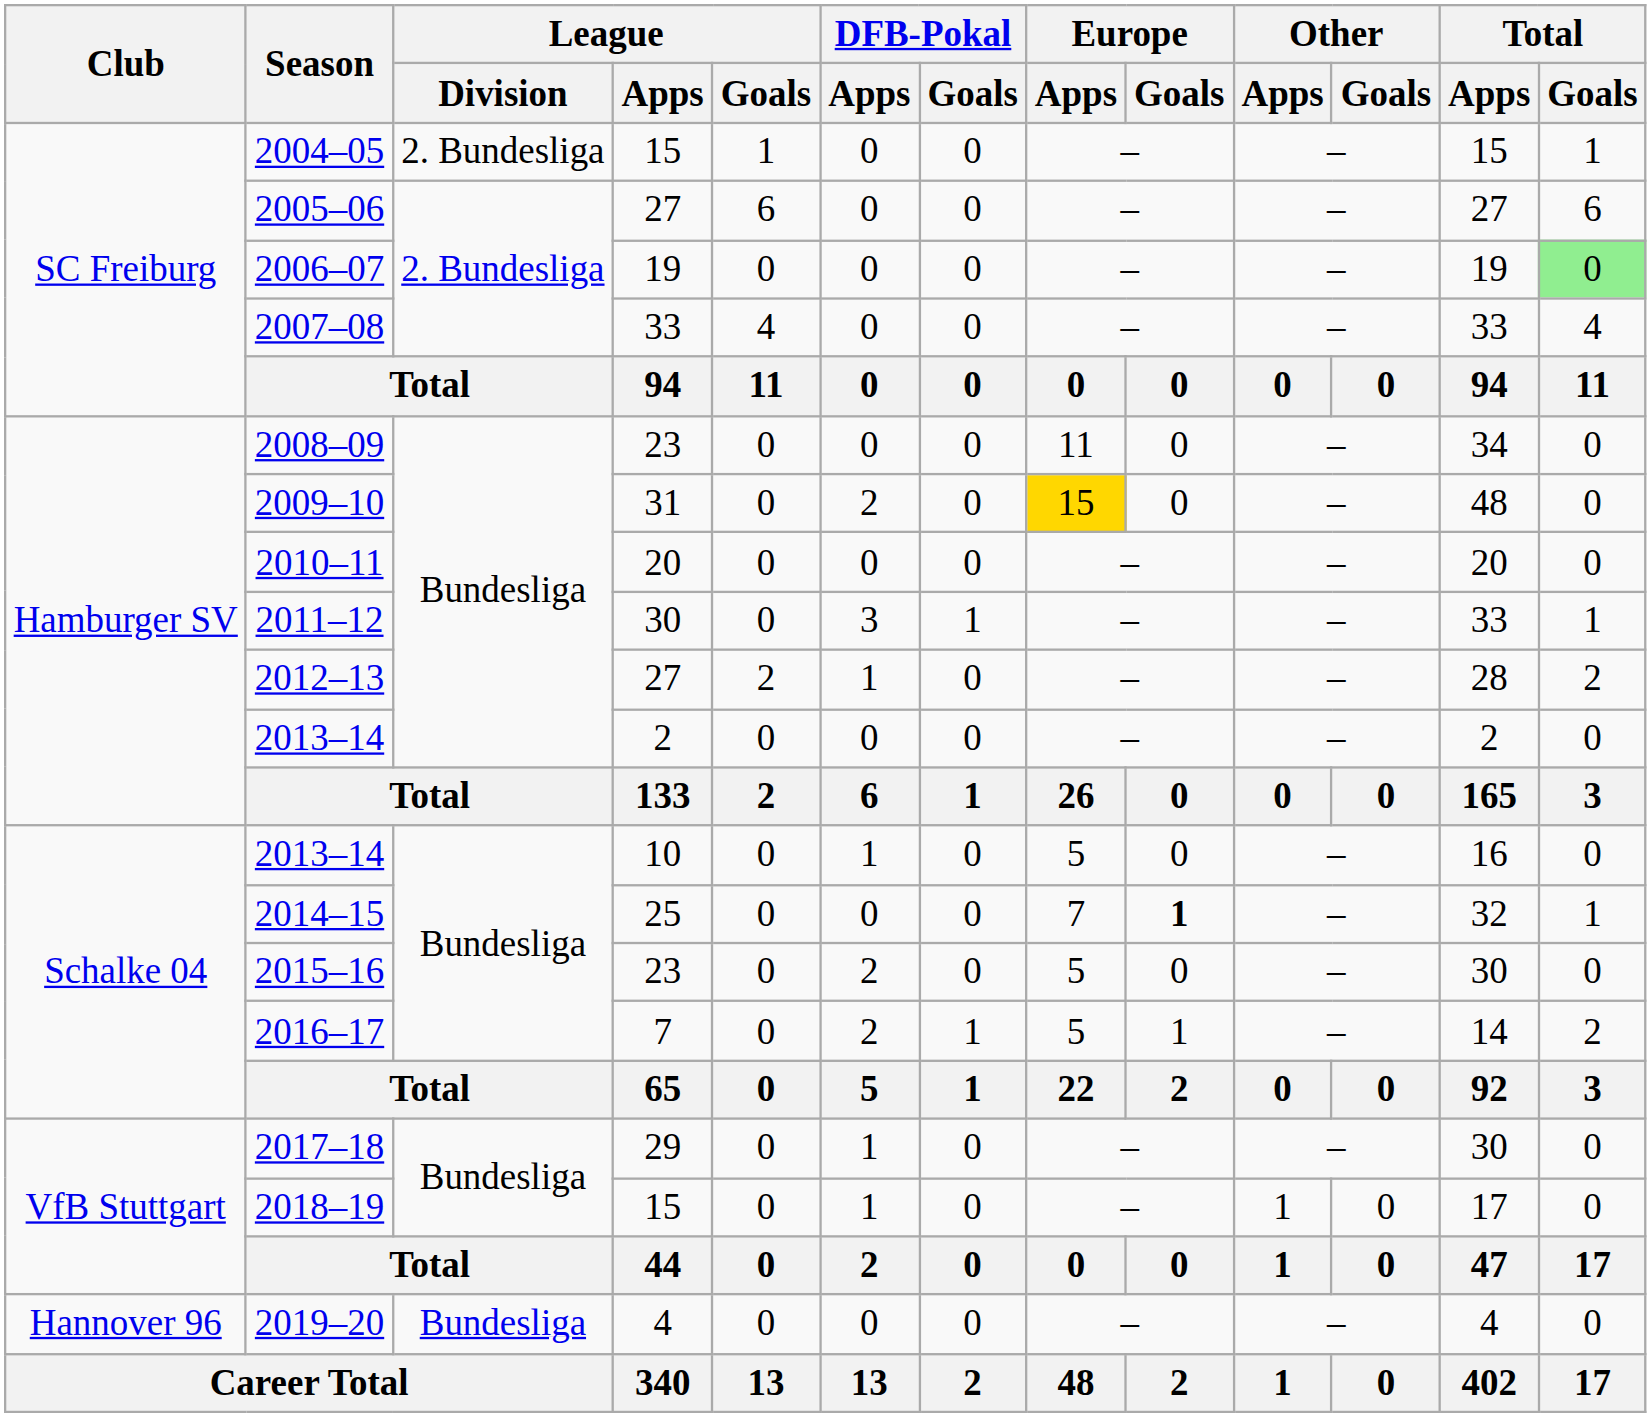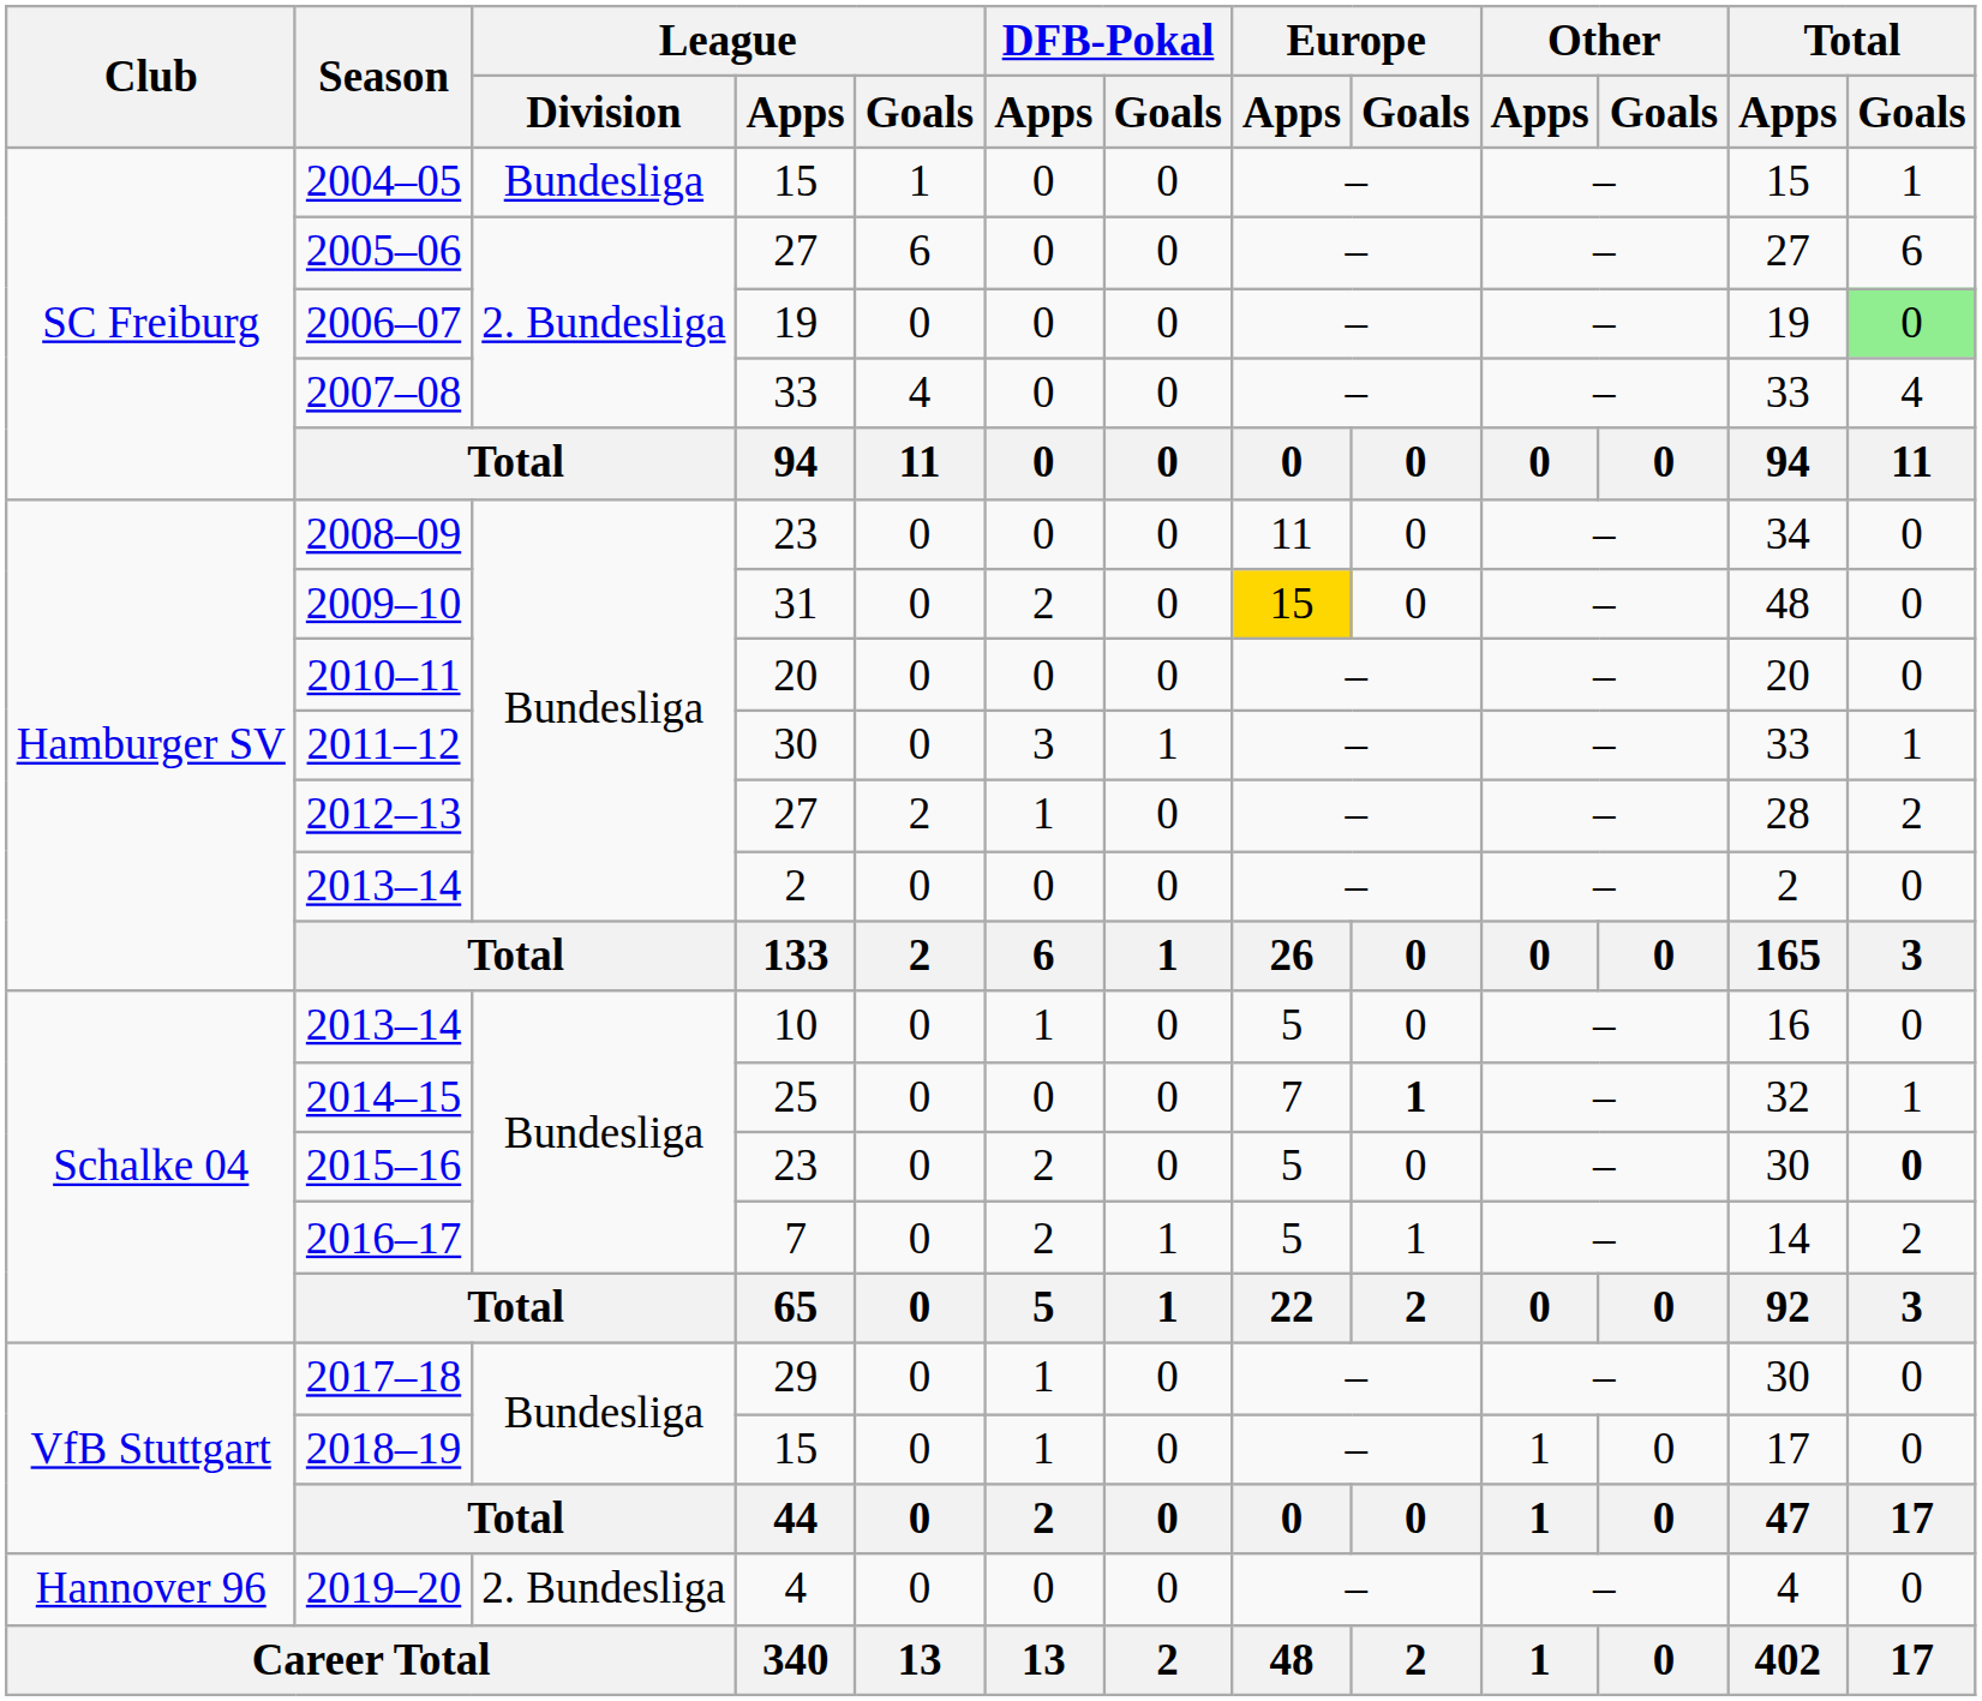2004–05 | League / Division: 2. Bundesliga -> Bundesliga
2015–16 | Total / Goals: normal -> bold
2019–20 | League / Division: Bundesliga -> 2. Bundesliga
